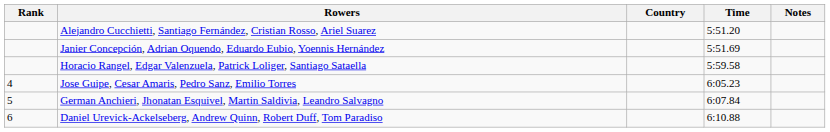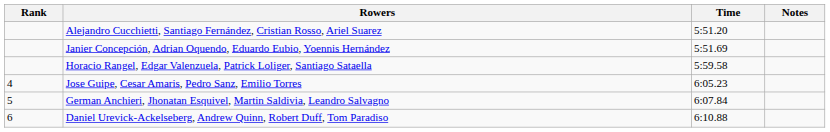- column: Country
